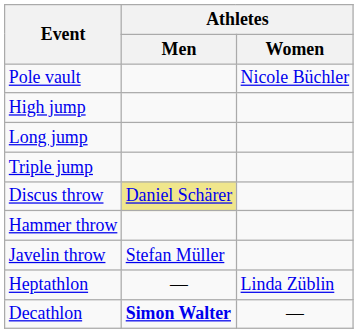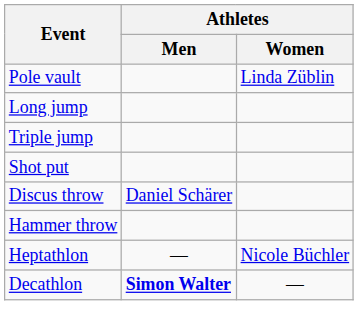Pole vault | Athletes / Women: Nicole Büchler -> Linda Züblin
- row: High jump
+ row: Shot put
Discus throw | Athletes / Men: khaki background -> no background
- row: Javelin throw | Stefan Müller
Heptathlon | Athletes / Women: Linda Züblin -> Nicole Büchler
